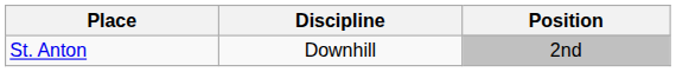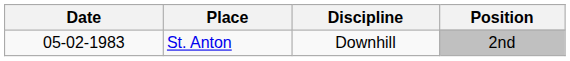+ column: Date | 05-02-1983
